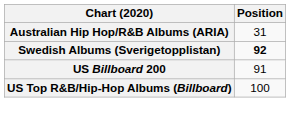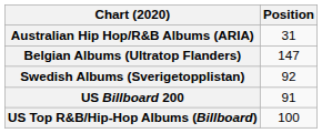+ row: Belgian Albums (Ultratop Flanders) | 147
Swedish Albums (Sverigetopplistan) | Position: bold -> normal
